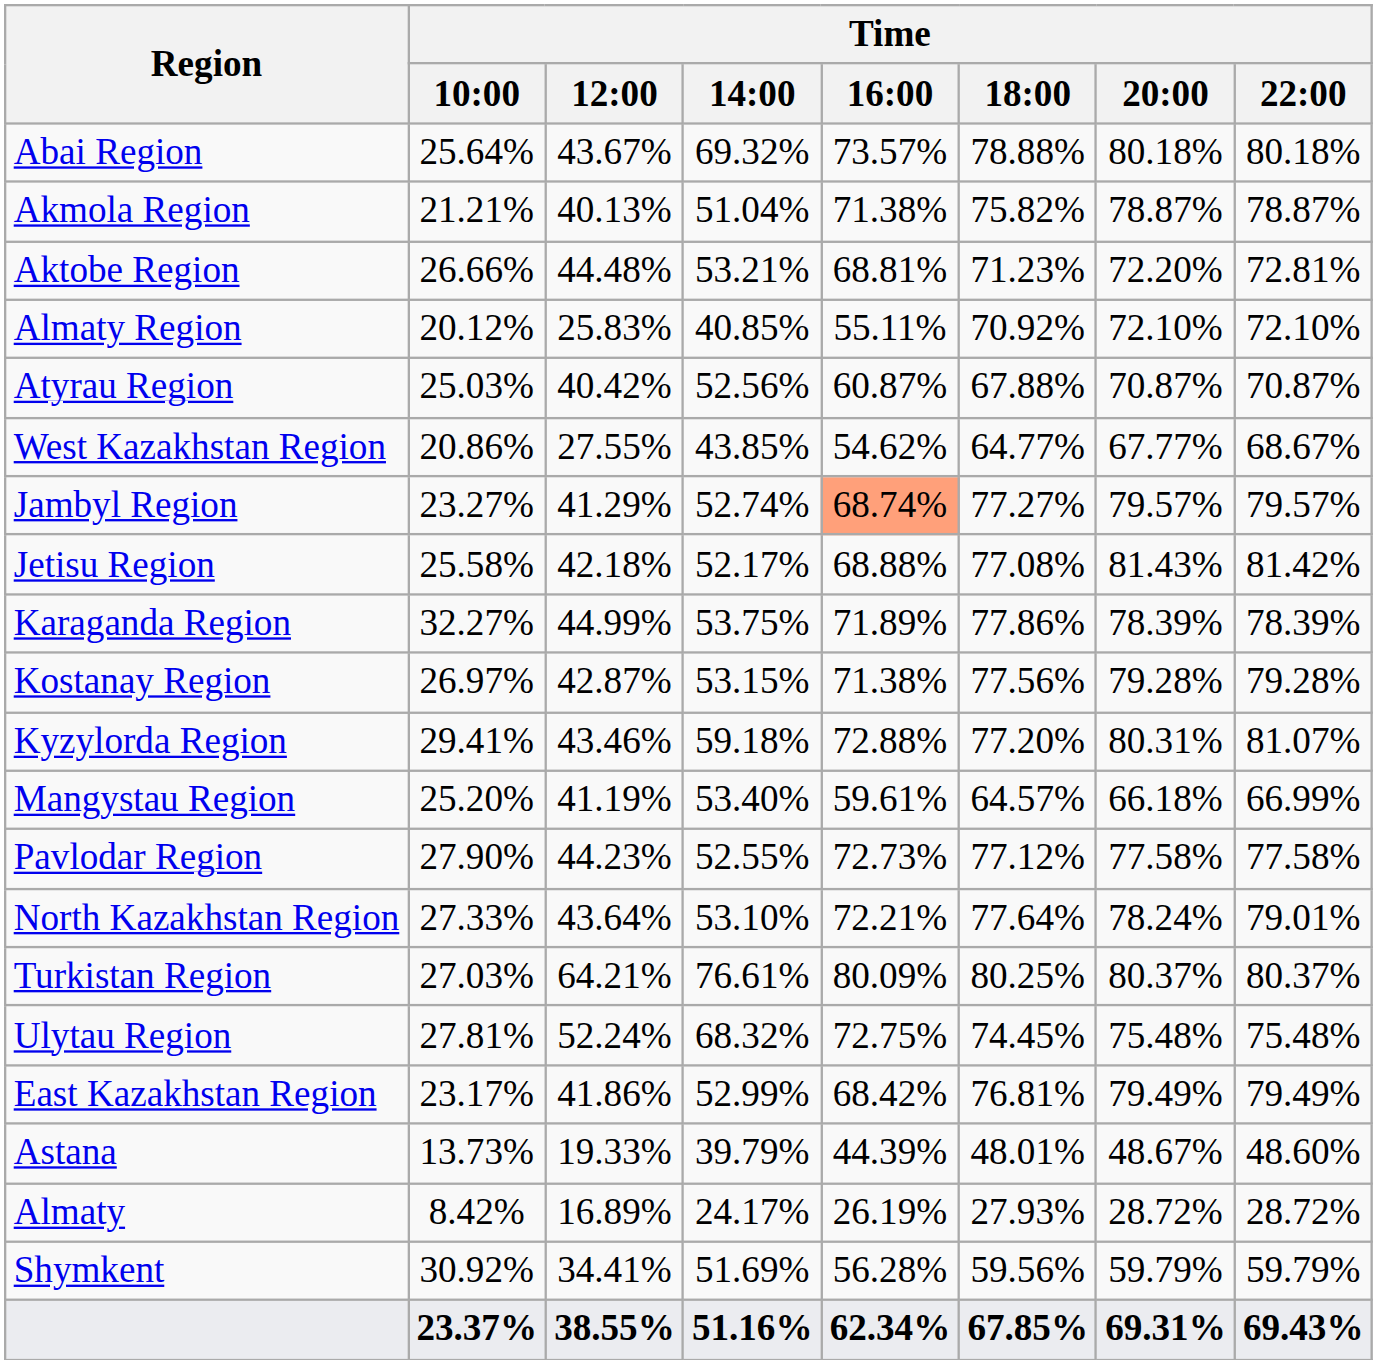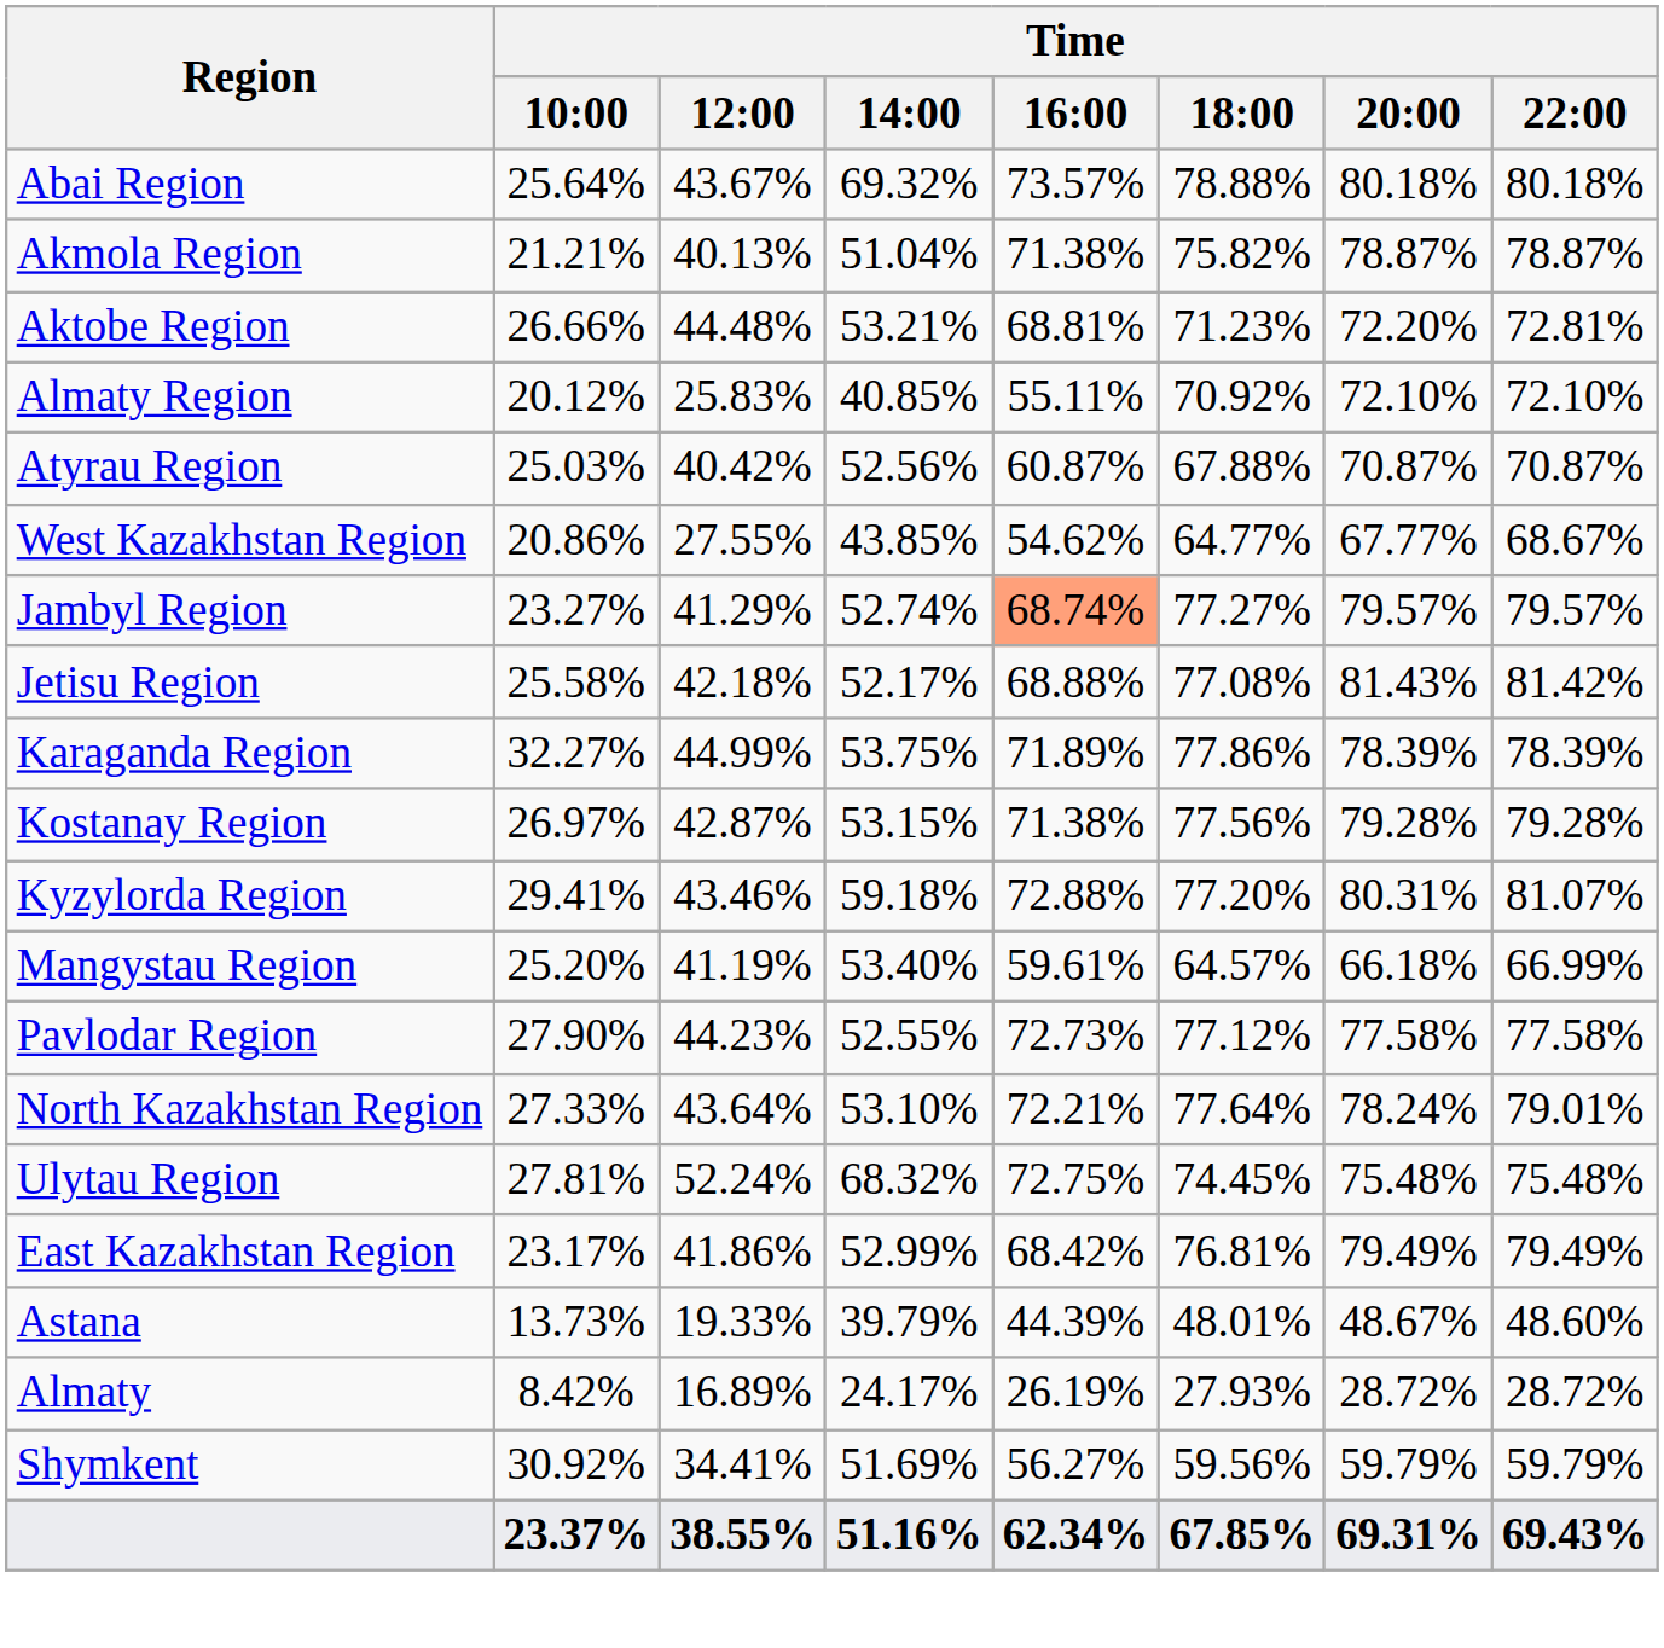- row: Turkistan Region | 27.03% | 64.21% | 76.61% | 80.09% | 80.25% | 80.37% | 80.37%
Shymkent | Time / 16:00: 56.28% -> 56.27%
